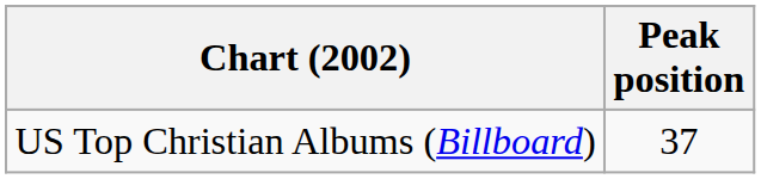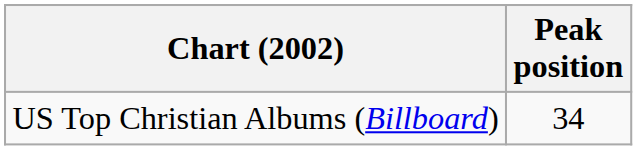US Top Christian Albums (Billboard) | Peak position: 37 -> 34
